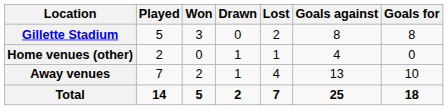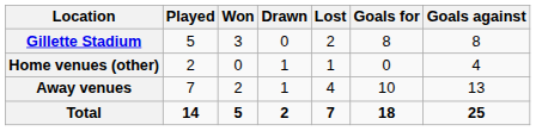columns swapped: Goals for <-> Goals against
